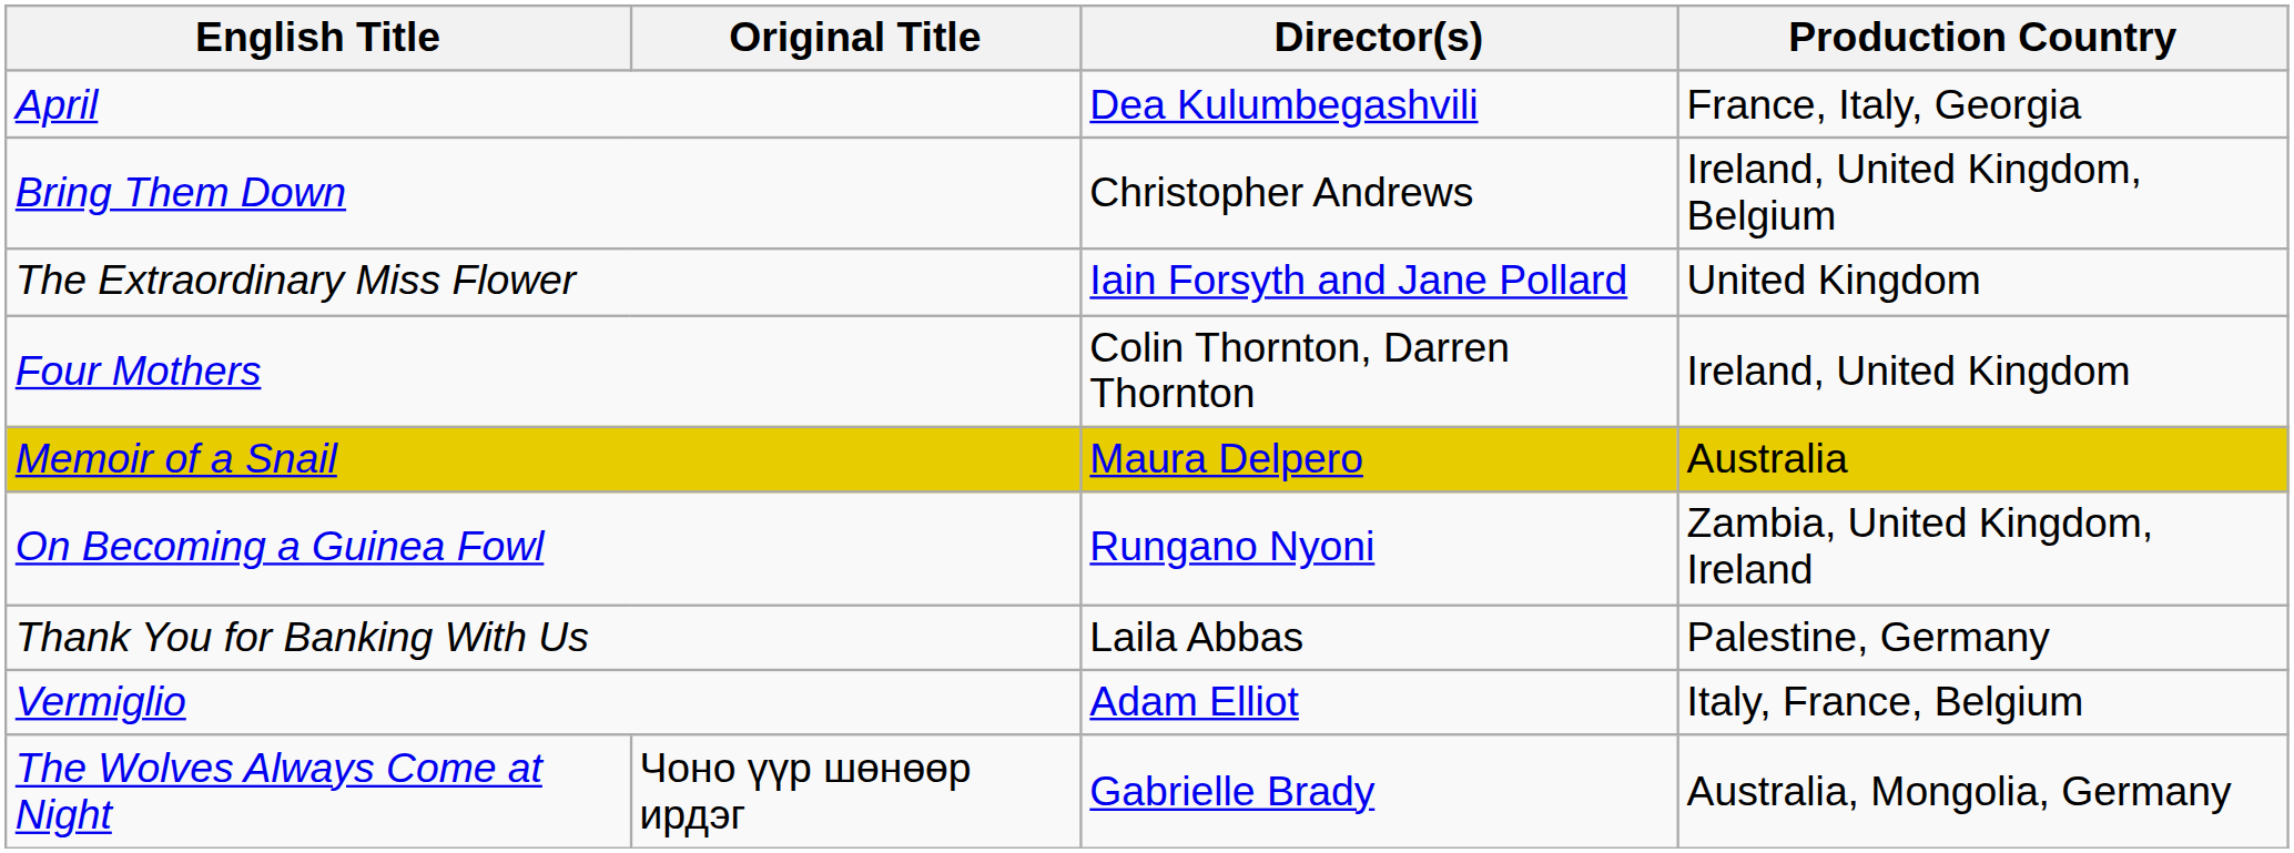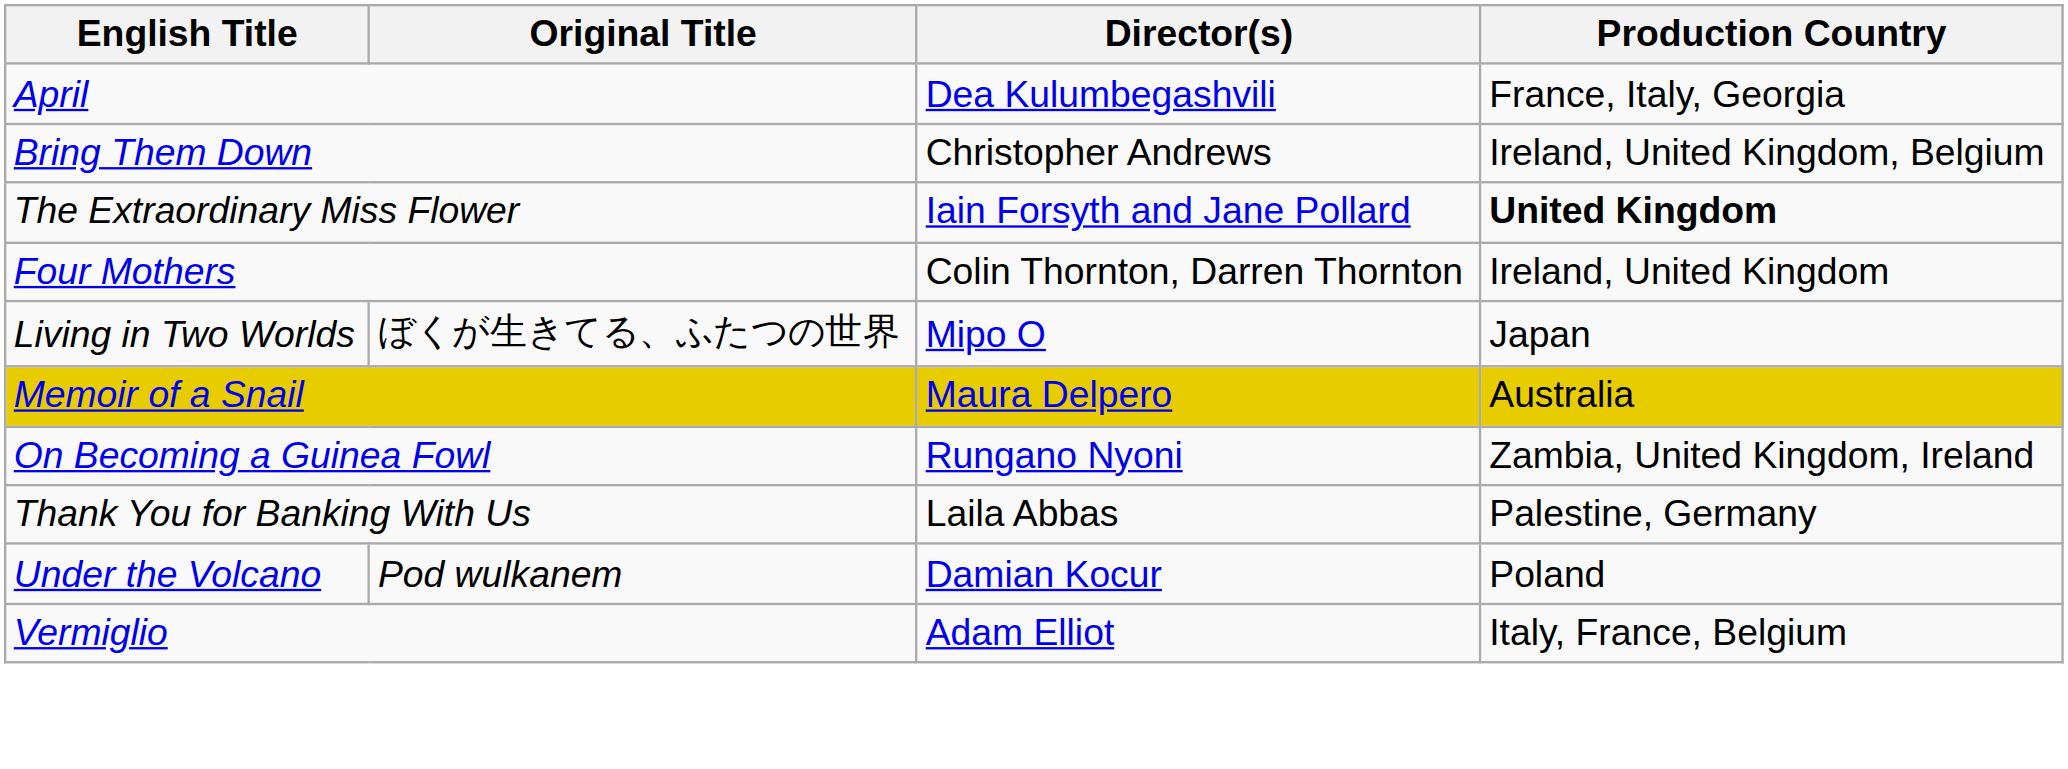The Extraordinary Miss Flower | Production Country: normal -> bold
+ row: Living in Two Worlds | ぼくが生きてる、ふたつの世界 | Mipo O | Japan
+ row: Under the Volcano | Pod wulkanem | Damian Kocur | Poland
- row: The Wolves Always Come at Night | Чоно үүр шөнөөр ирдэг | Gabrielle Brady | Australia, Mongolia, Germany
